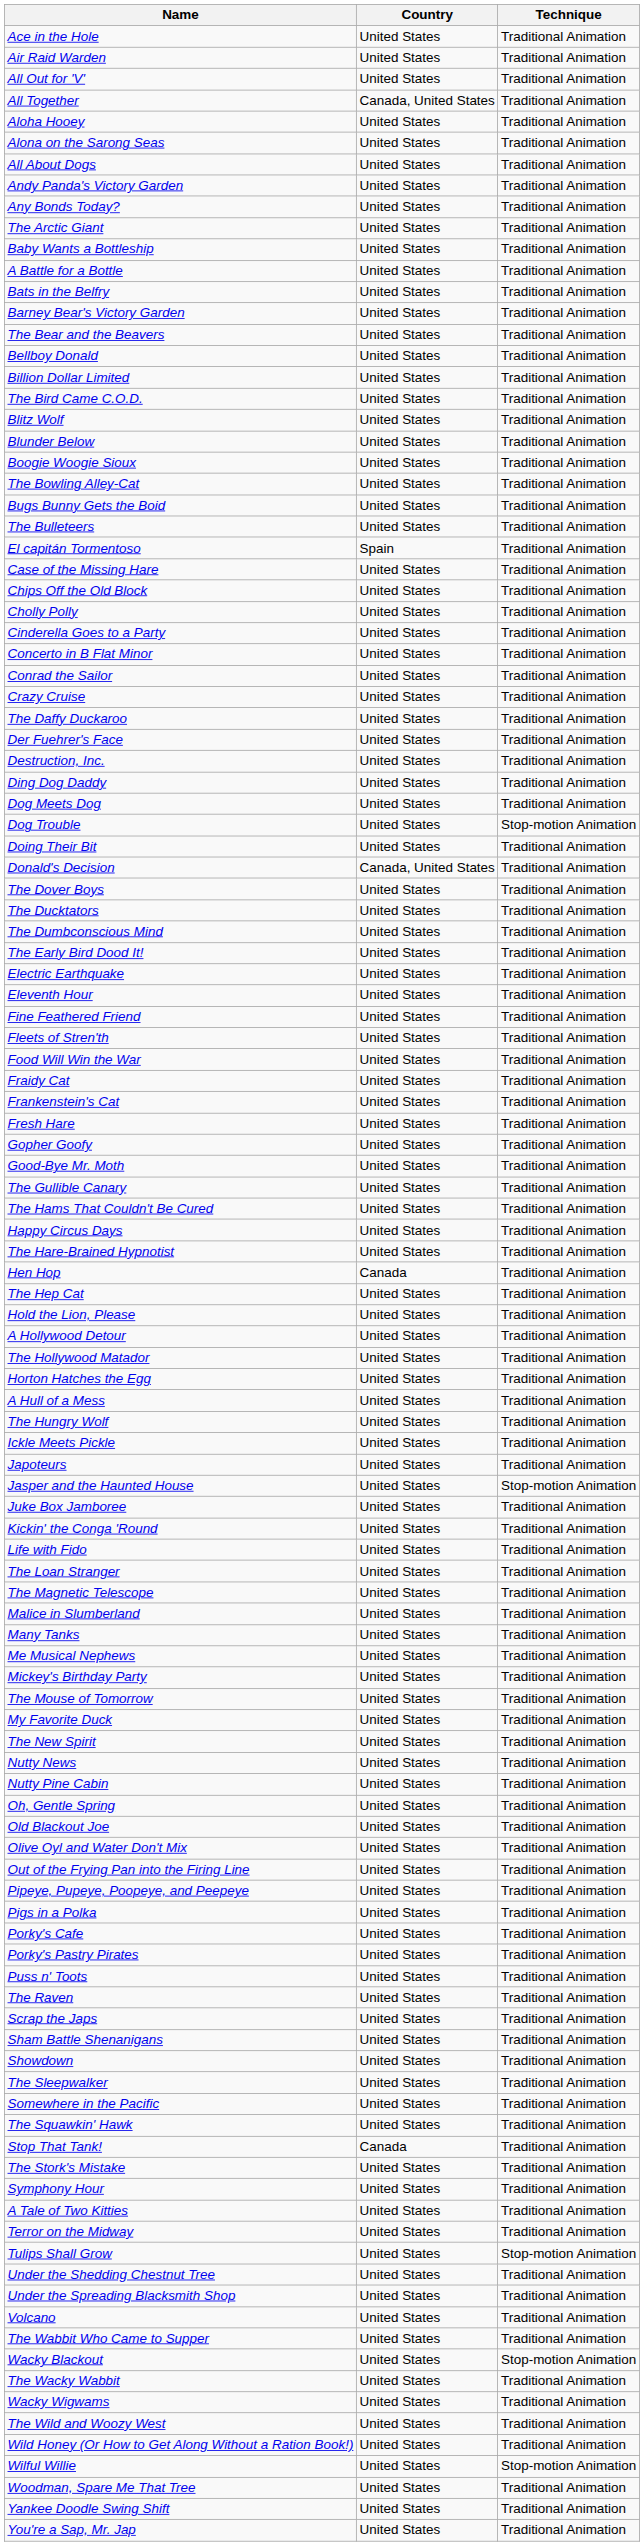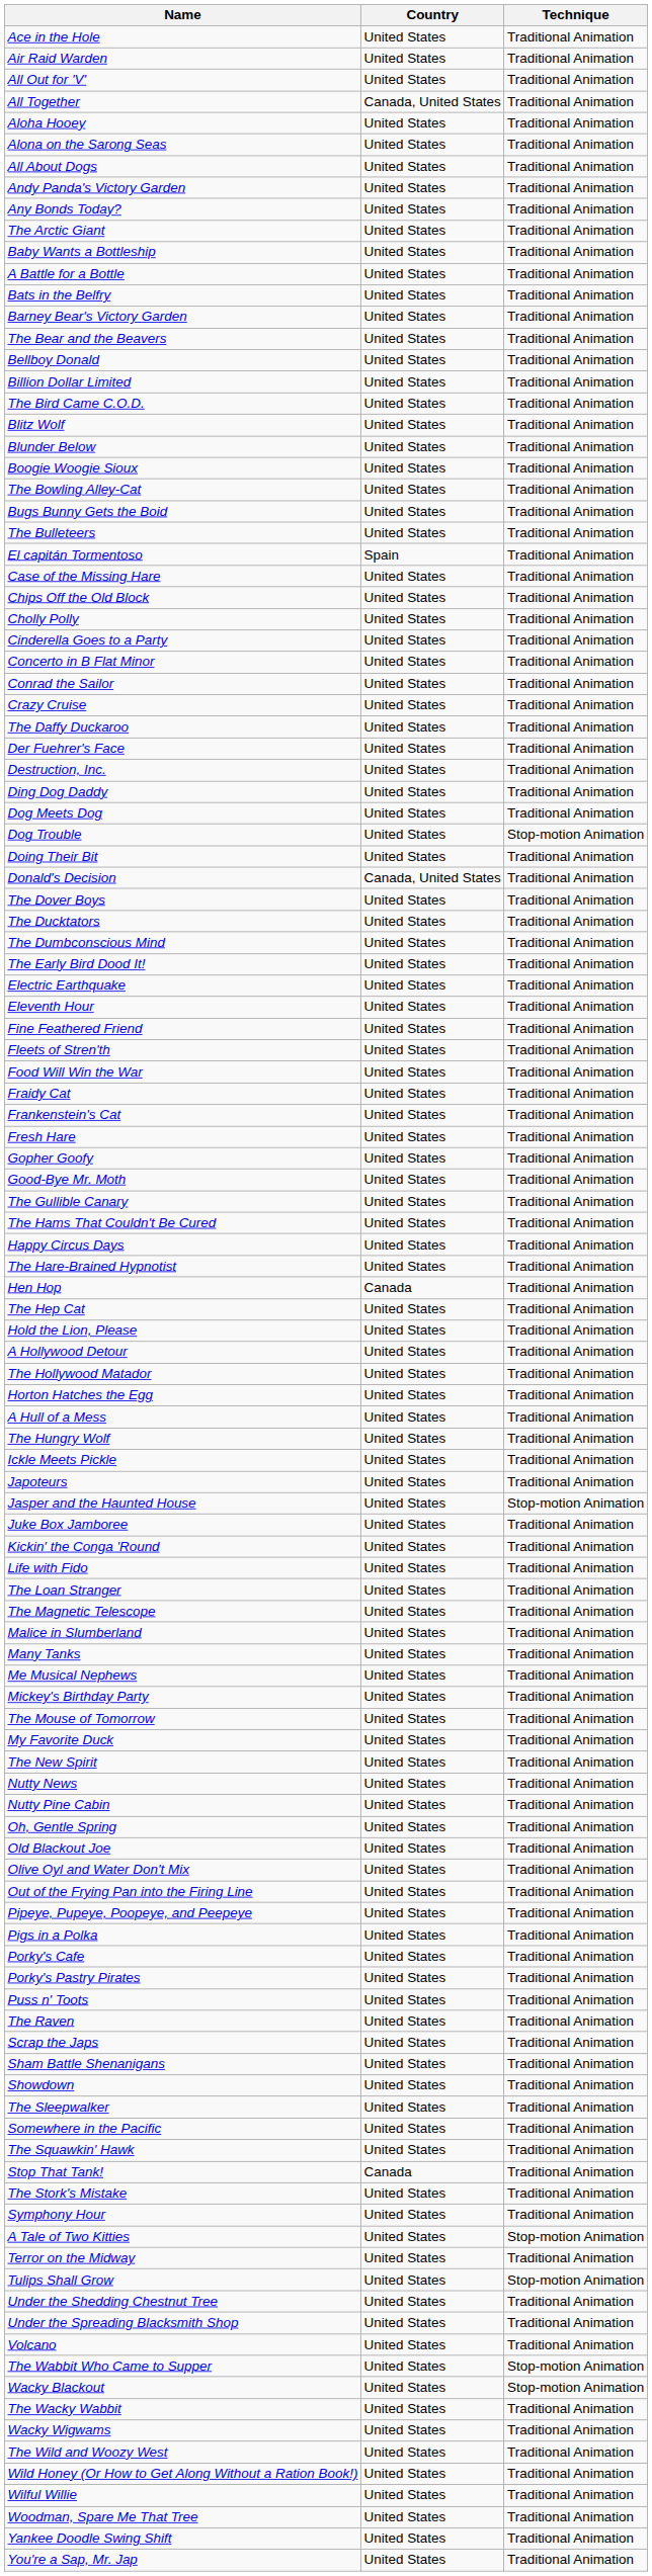A Tale of Two Kitties | Technique: Traditional Animation -> Stop-motion Animation
The Wabbit Who Came to Supper | Technique: Traditional Animation -> Stop-motion Animation
Wilful Willie | Technique: Stop-motion Animation -> Traditional Animation
